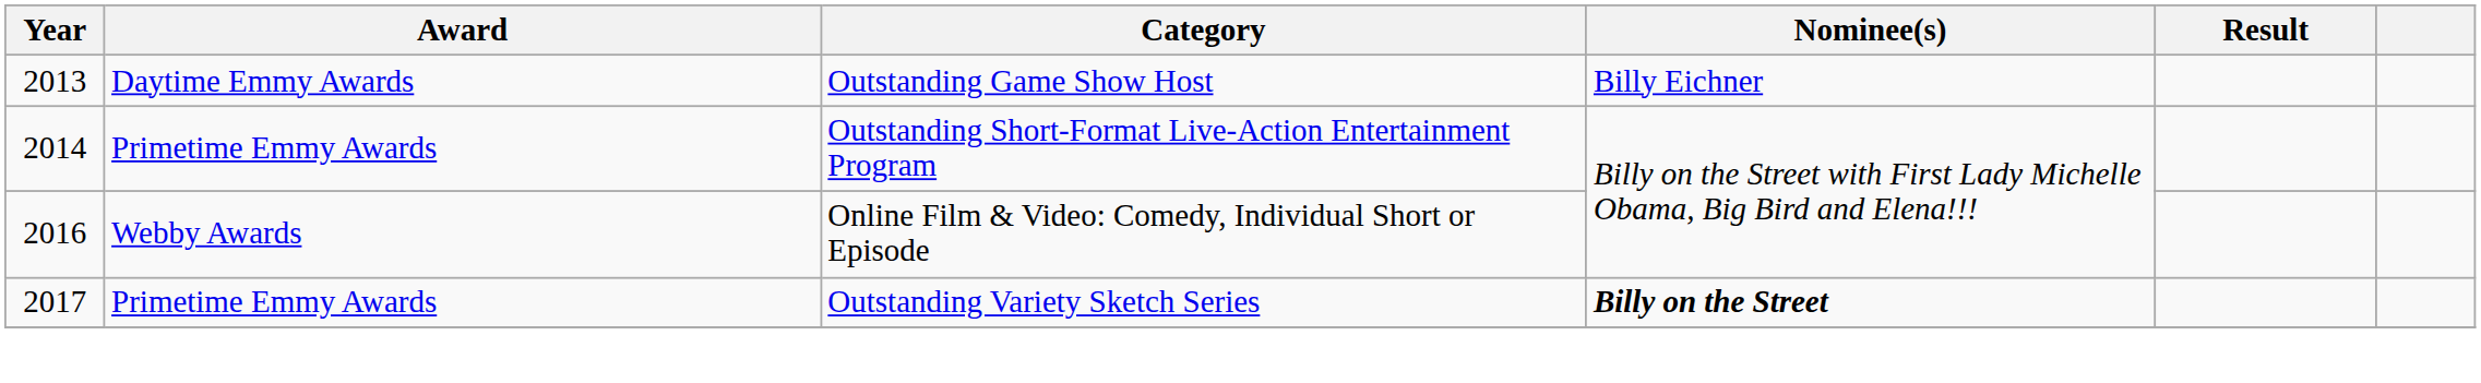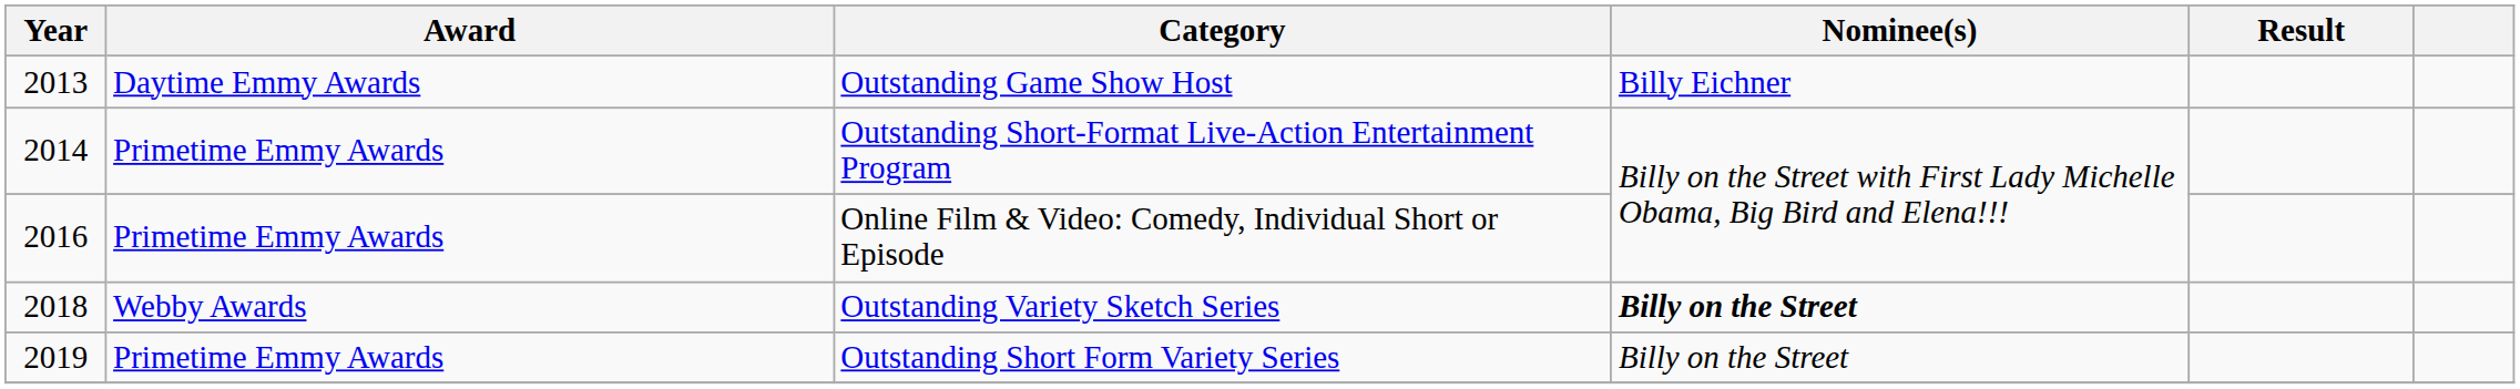Online Film & Video: Comedy, Individual Short or Episode | Award: Webby Awards -> Primetime Emmy Awards
Outstanding Variety Sketch Series | Year: 2017 -> 2018
Outstanding Variety Sketch Series | Award: Primetime Emmy Awards -> Webby Awards
+ row: 2019 | Primetime Emmy Awards | Outstanding Short Form Variety Series | Billy on the Street
